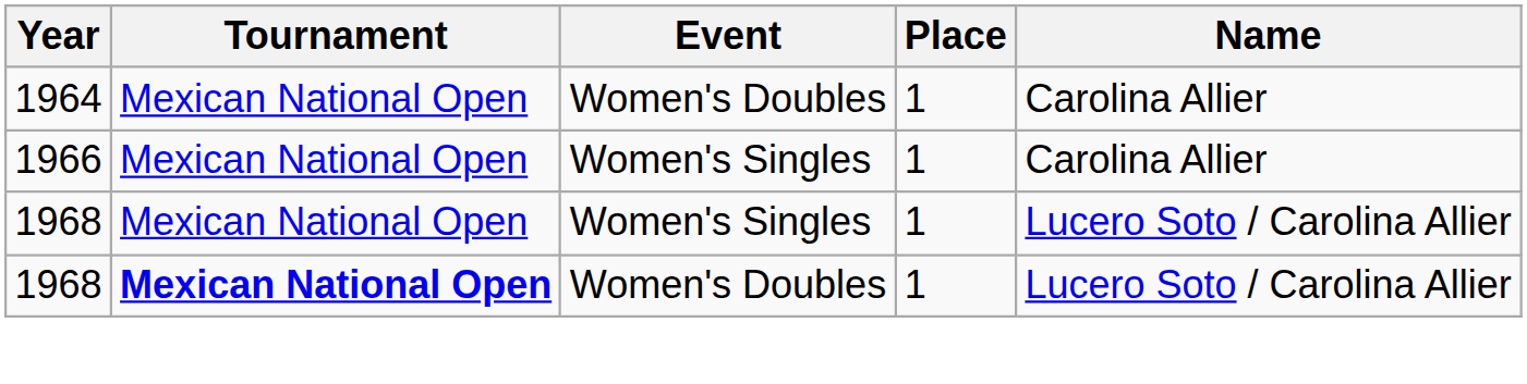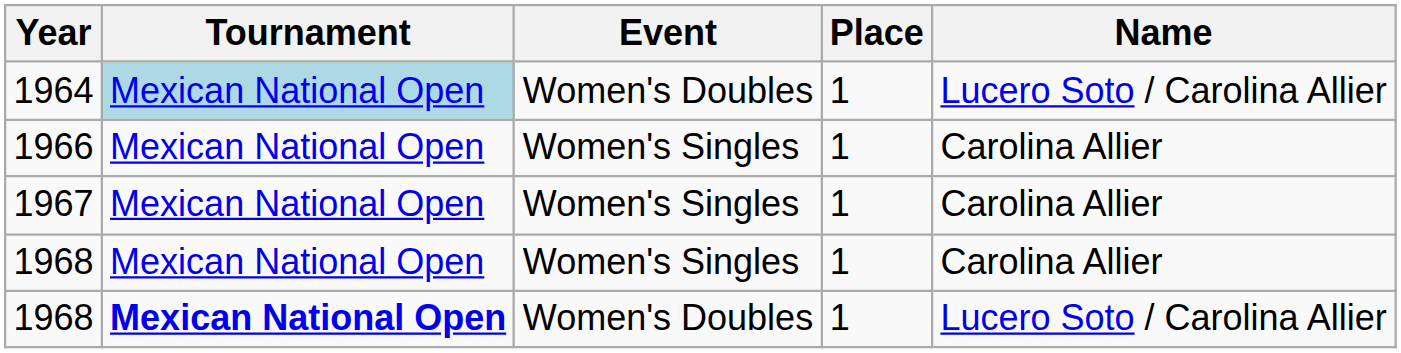1964 | Tournament: no background -> lightblue background
1964 | Name: Carolina Allier -> Lucero Soto / Carolina Allier
+ row: 1967 | Mexican National Open | Women's Singles | 1 | Carolina Allier
1968 / Women's Singles | Name: Lucero Soto / Carolina Allier -> Carolina Allier
